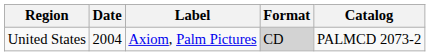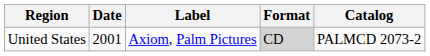United States | Date: 2004 -> 2001
